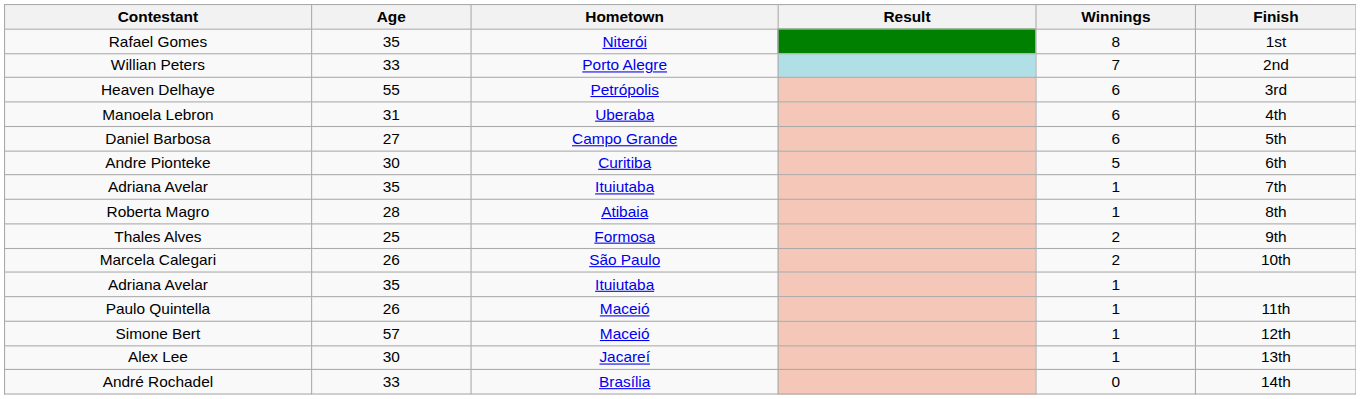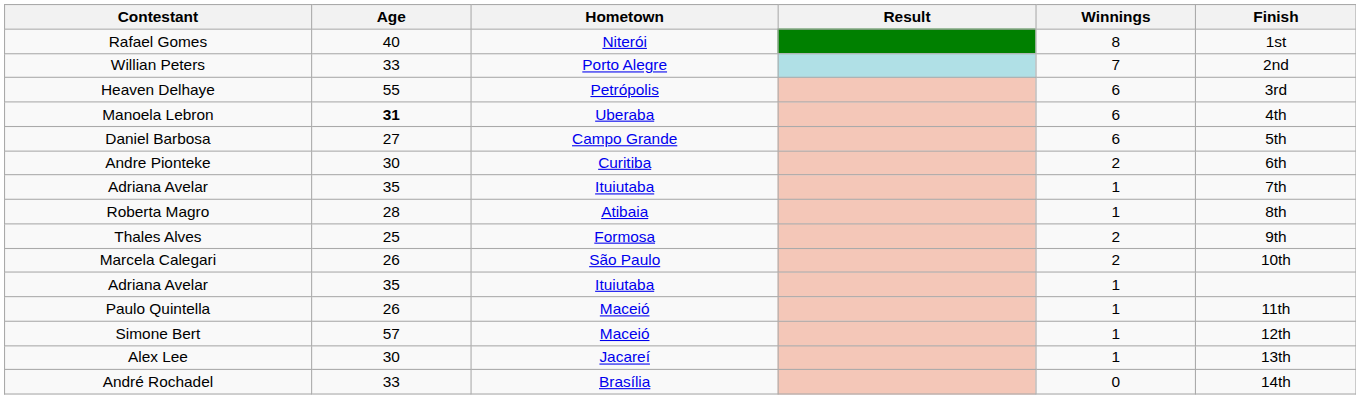Rafael Gomes | Age: 35 -> 40
Manoela Lebron | Age: normal -> bold
Andre Pionteke | Winnings: 5 -> 2
